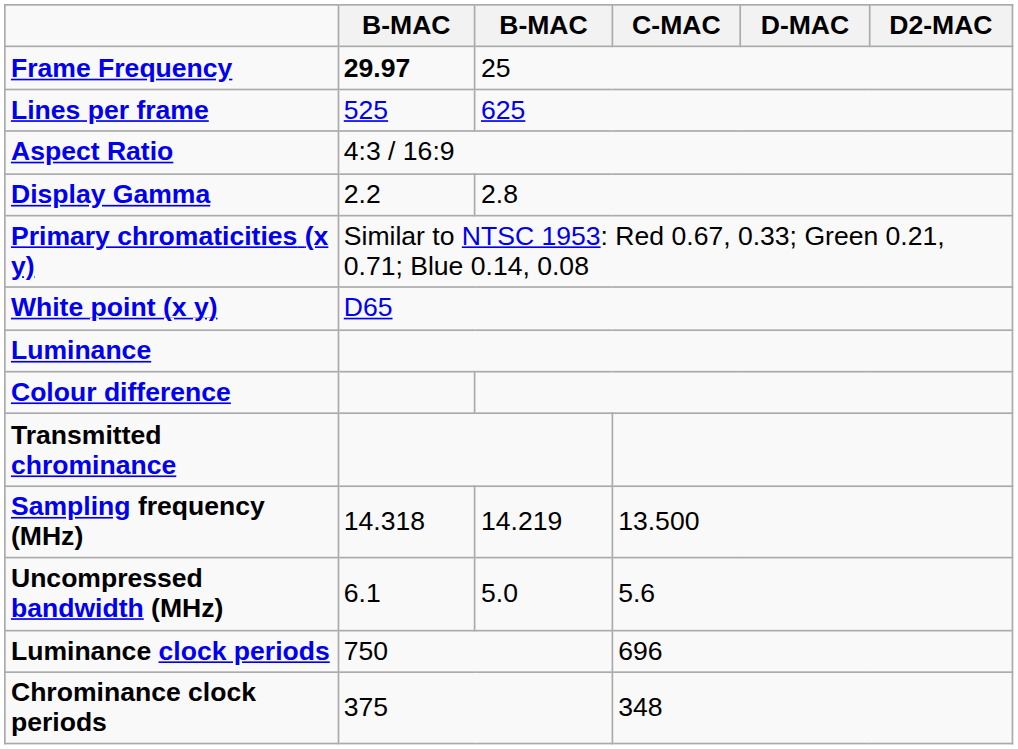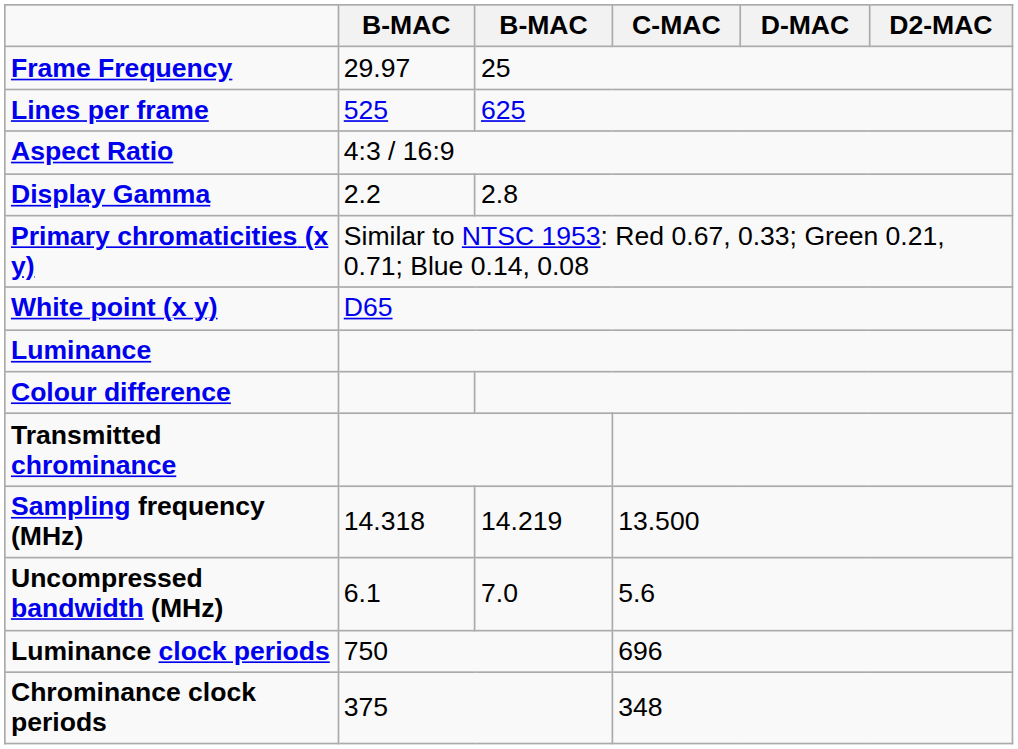Frame Frequency | column 2: bold -> normal
Uncompressed bandwidth (MHz) | column 3: 5.0 -> 7.0
